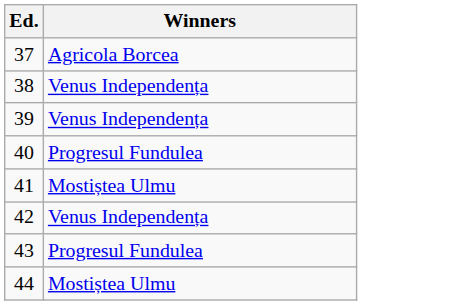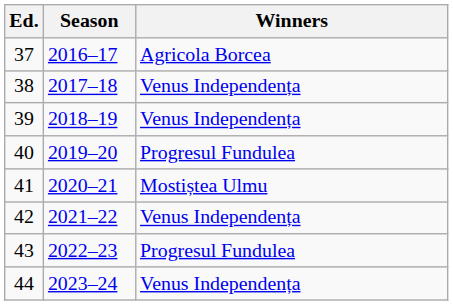+ column: Season | 2016–17 | 2017–18 | 2018–19 | 2019–20 | 2020–21 | 2021–22 | 2022–23 | 2023–24
44 | Winners: Mostiștea Ulmu -> Venus Independența
